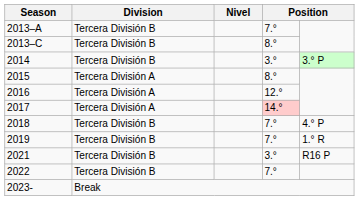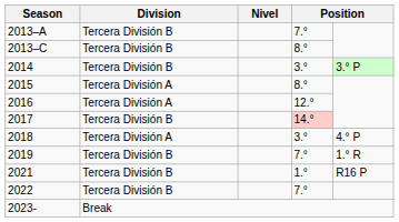2017 | Division: Tercera División A -> Tercera División B
2018 | Division: Tercera División B -> Tercera División A
2018 | column 4: 7.° -> 3.°
2021 | column 4: 3.° -> 1.°
